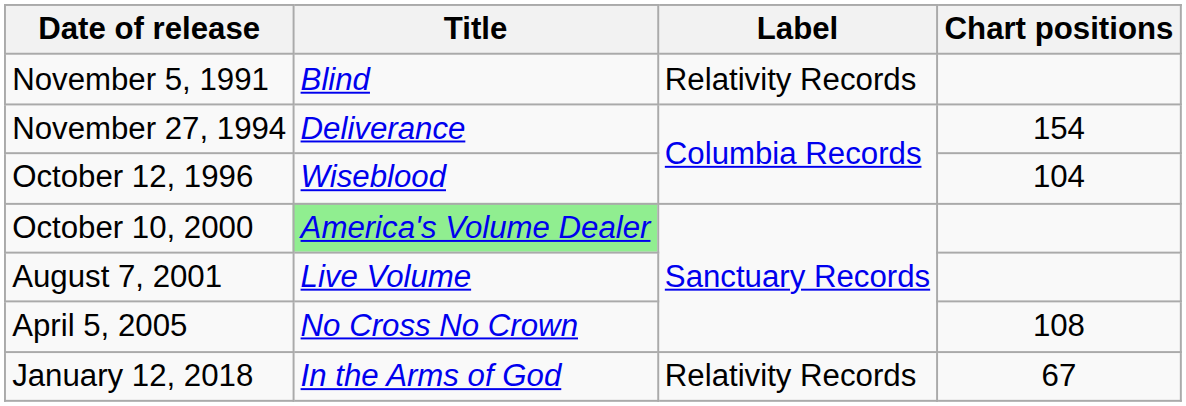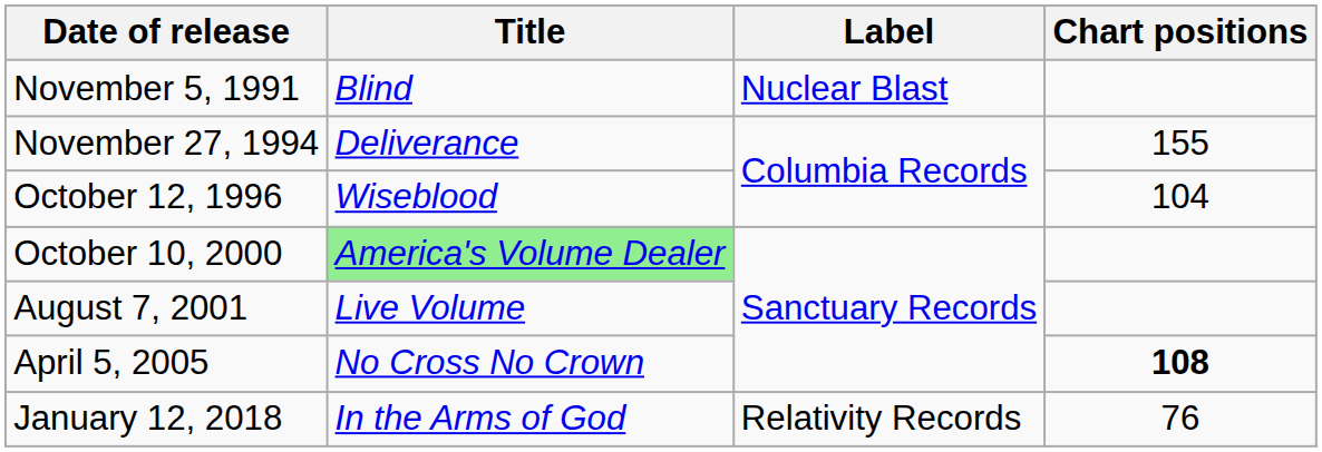November 5, 1991 | Label: Relativity Records -> Nuclear Blast
November 27, 1994 | Chart positions: 154 -> 155
April 5, 2005 | Chart positions: normal -> bold
January 12, 2018 | Chart positions: 67 -> 76
